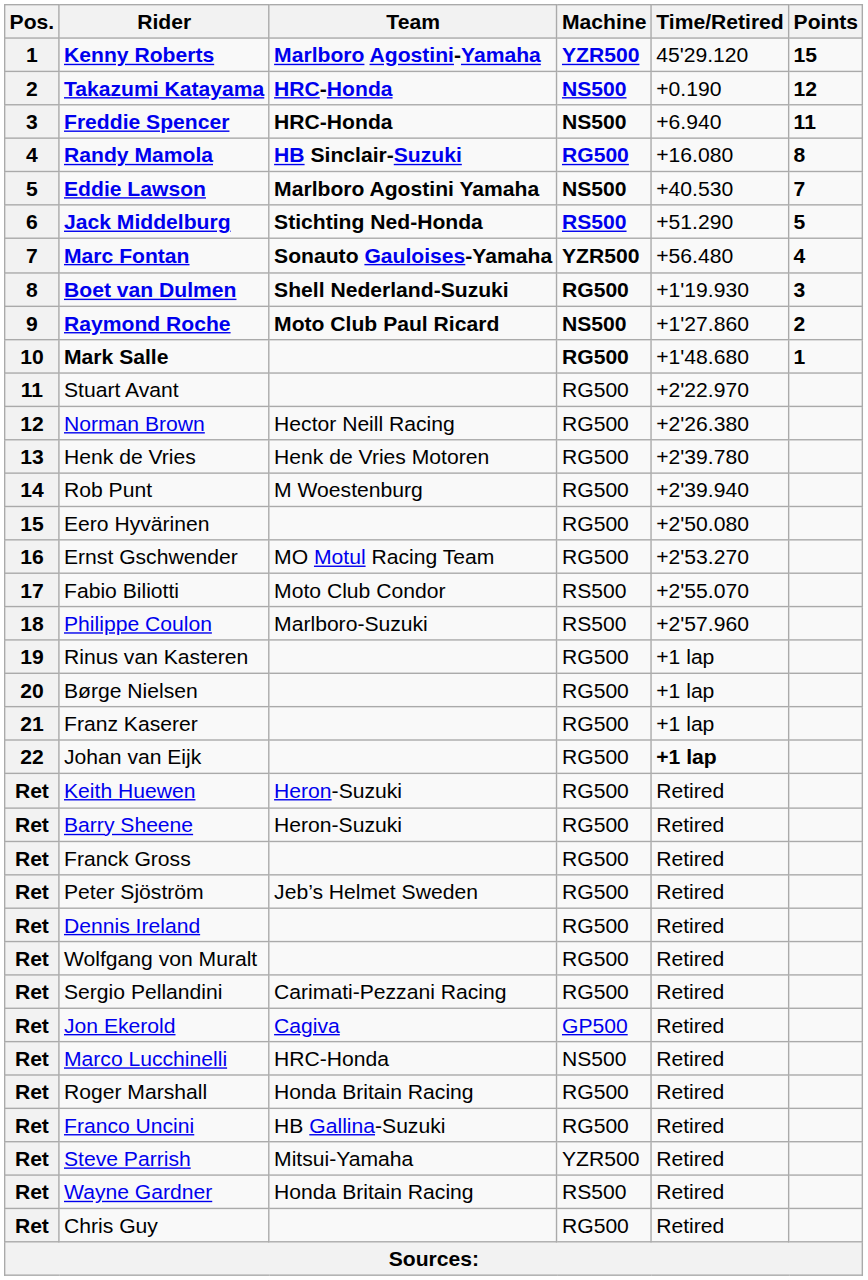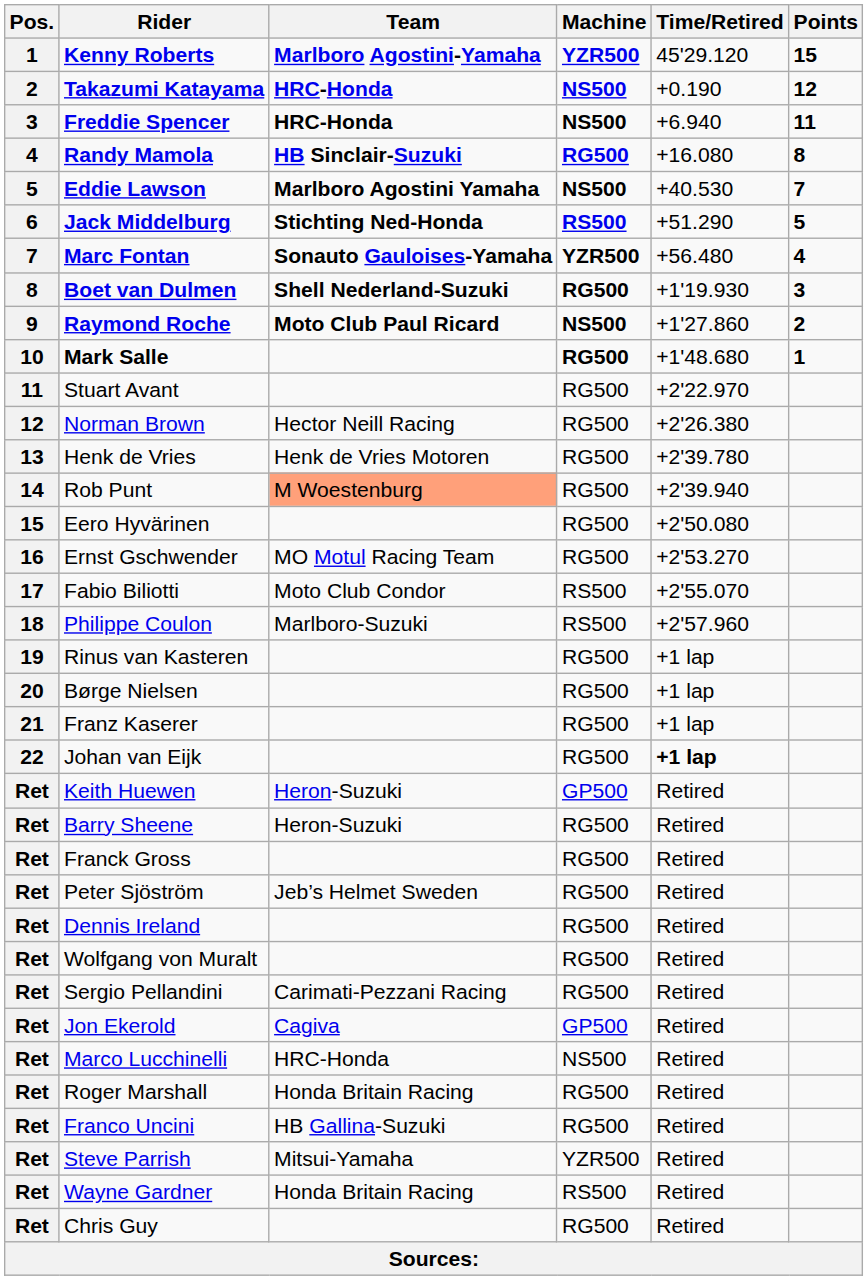Rob Punt | Team: no background -> lightsalmon background
Keith Huewen | Machine: RG500 -> GP500
